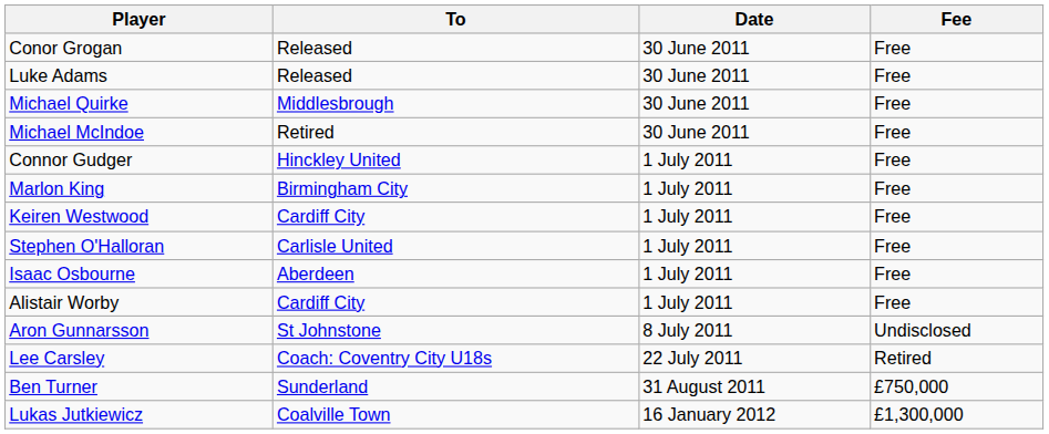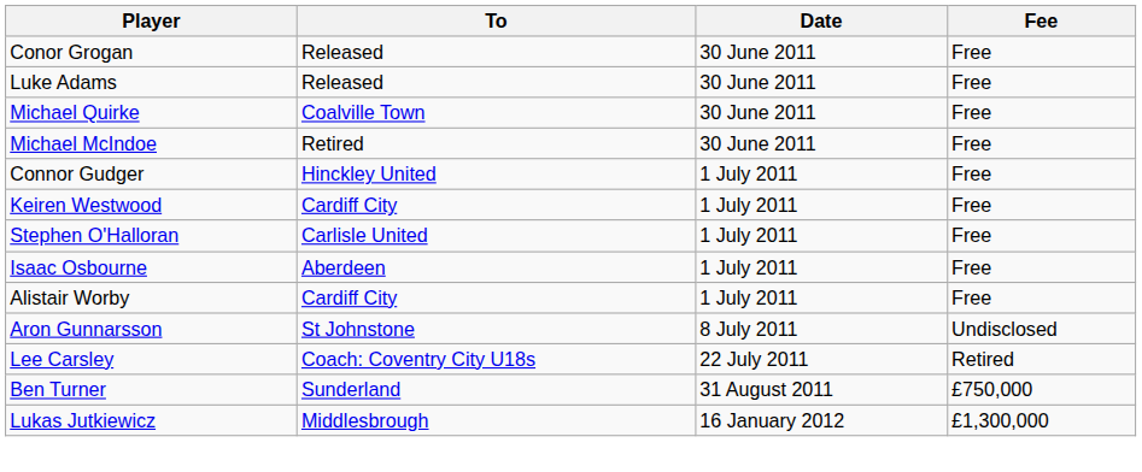Michael Quirke | To: Middlesbrough -> Coalville Town
- row: Marlon King | Birmingham City | 1 July 2011 | Free
Lukas Jutkiewicz | To: Coalville Town -> Middlesbrough
